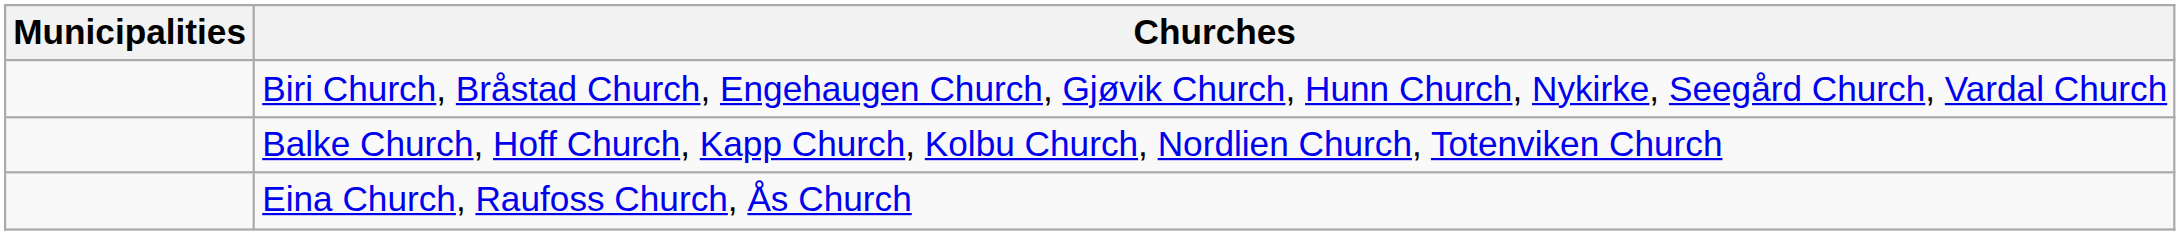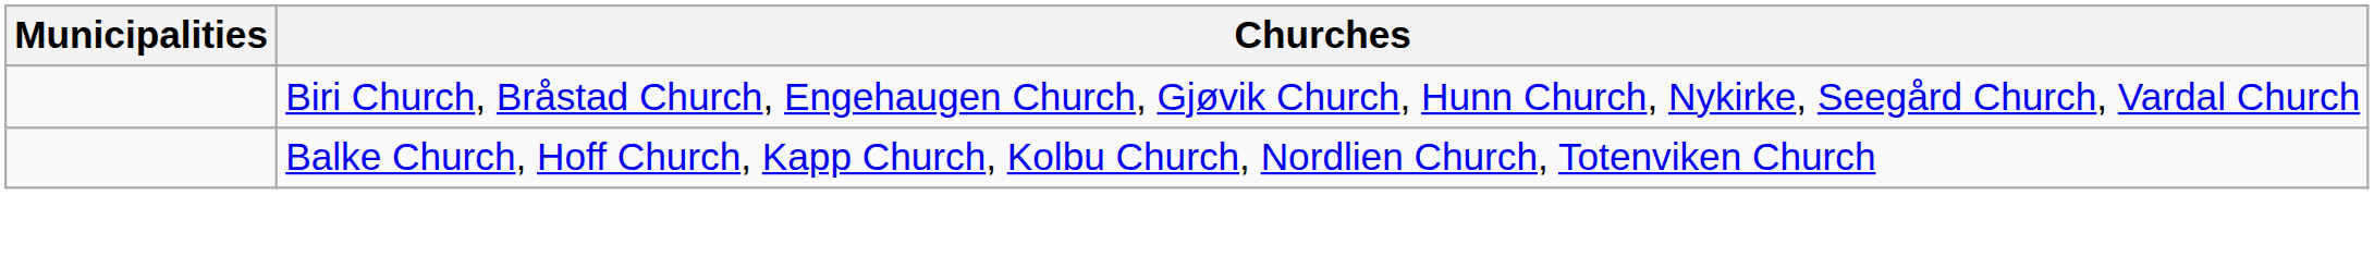- row: Eina Church, Raufoss Church, Ås Church
